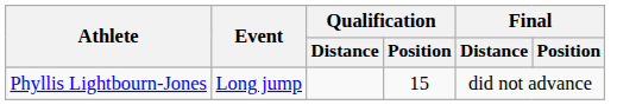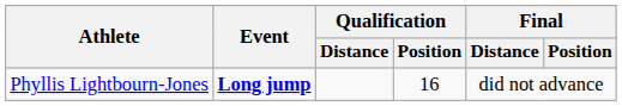Phyllis Lightbourn-Jones | Event: normal -> bold
Phyllis Lightbourn-Jones | Qualification / Position: 15 -> 16
